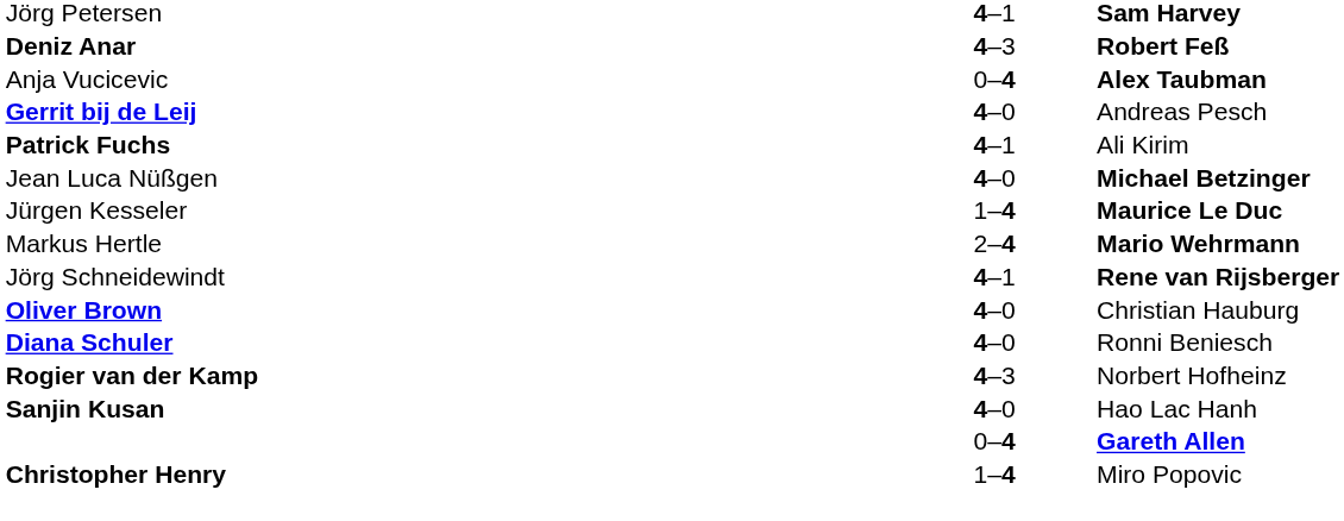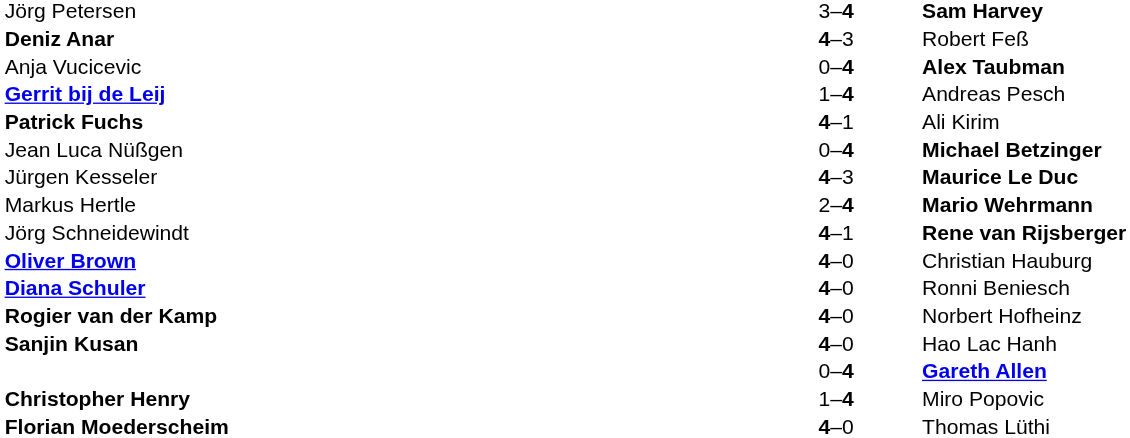Jörg Petersen | column 2: 4–1 -> 3–4
Deniz Anar | column 3: bold -> normal
Gerrit bij de Leij | column 2: 4–0 -> 1–4
Jean Luca Nüßgen | column 2: 4–0 -> 0–4
Jürgen Kesseler | column 2: 1–4 -> 4–3
Rogier van der Kamp | column 2: 4–3 -> 4–0
+ row: Florian Moederscheim | 4–0 | Thomas Lüthi
